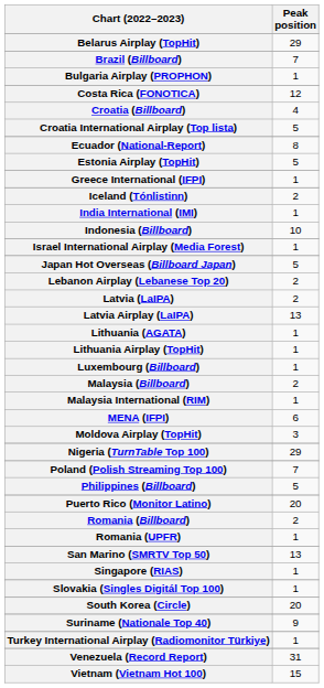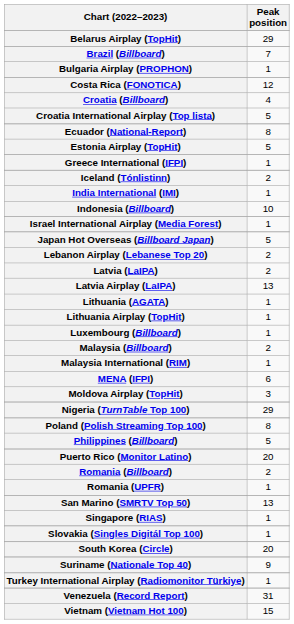Poland (Polish Streaming Top 100) | Peak position: 7 -> 8
